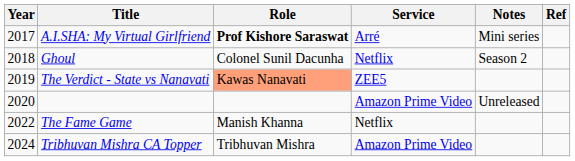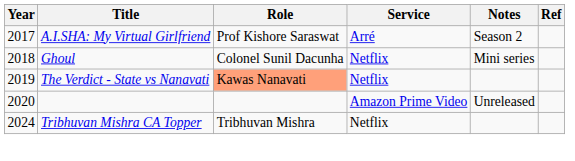A.I.SHA: My Virtual Girlfriend | Role: bold -> normal
A.I.SHA: My Virtual Girlfriend | Notes: Mini series -> Season 2
Ghoul | Notes: Season 2 -> Mini series
The Verdict - State vs Nanavati | Service: ZEE5 -> Netflix
- row: 2022 | The Fame Game | Manish Khanna | Netflix
Tribhuvan Mishra CA Topper | Service: Amazon Prime Video -> Netflix
